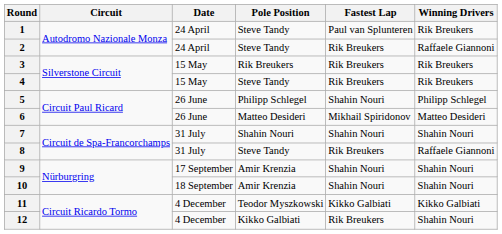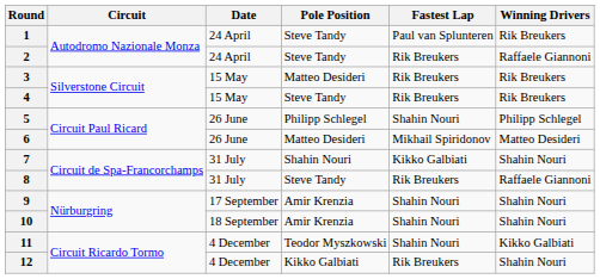3 | Pole Position: Rik Breukers -> Matteo Desideri
7 | Fastest Lap: Shahin Nouri -> Kikko Galbiati
11 | Fastest Lap: Kikko Galbiati -> Shahin Nouri
